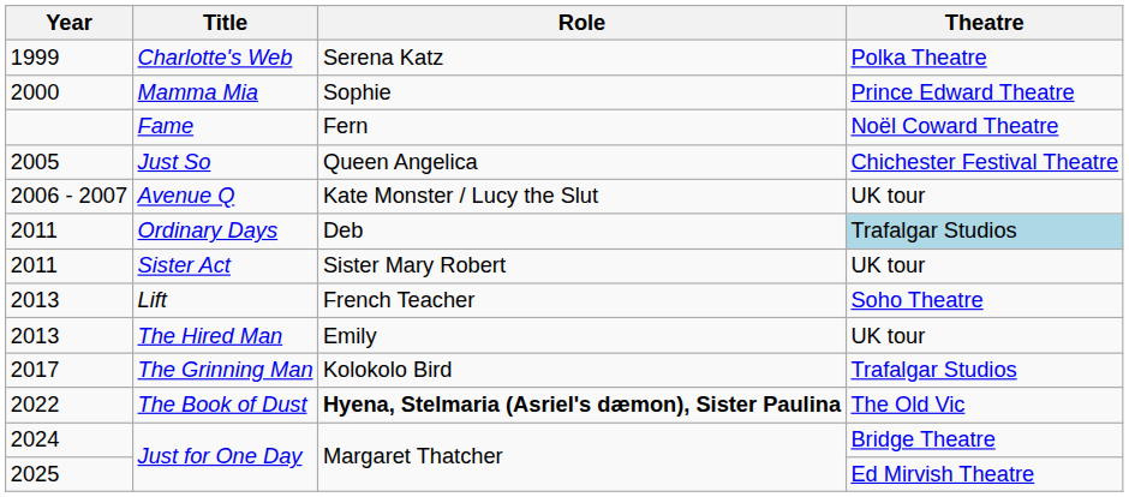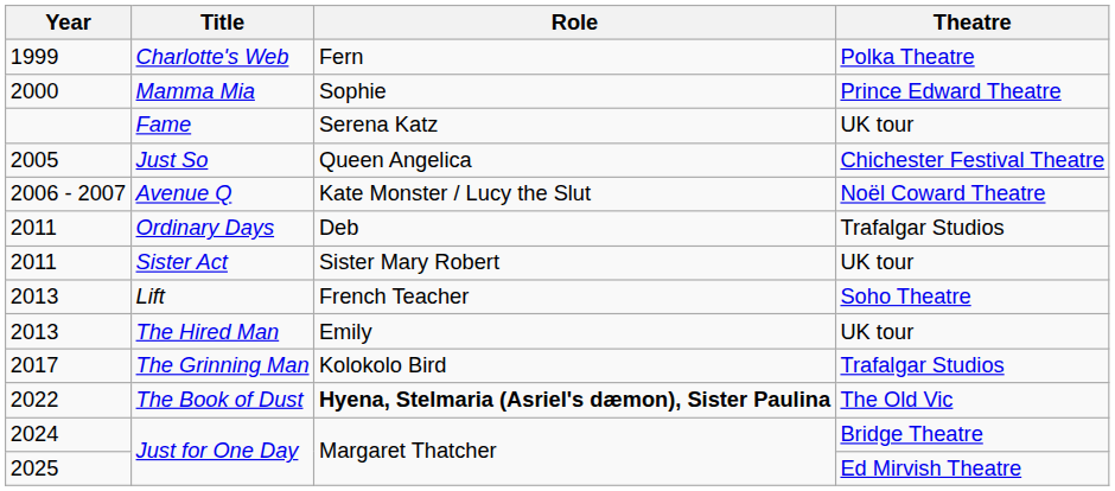Charlotte's Web | Role: Serena Katz -> Fern
Fame | Role: Fern -> Serena Katz
Fame | Theatre: Noël Coward Theatre -> UK tour
Avenue Q | Theatre: UK tour -> Noël Coward Theatre
Ordinary Days | Theatre: lightblue background -> no background
